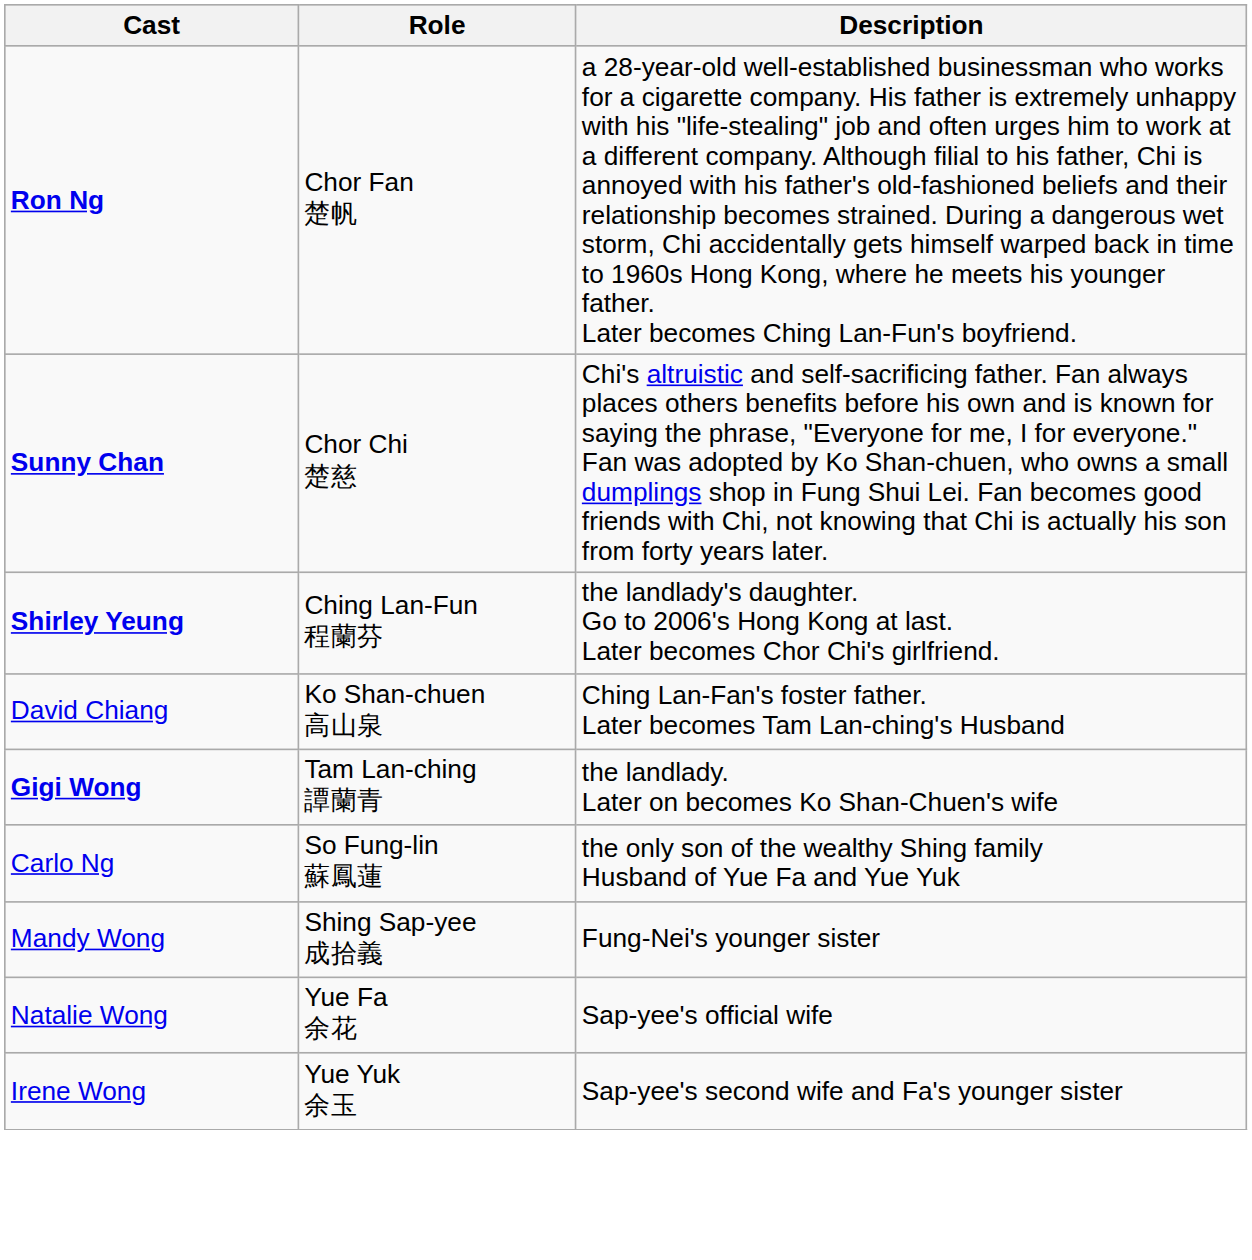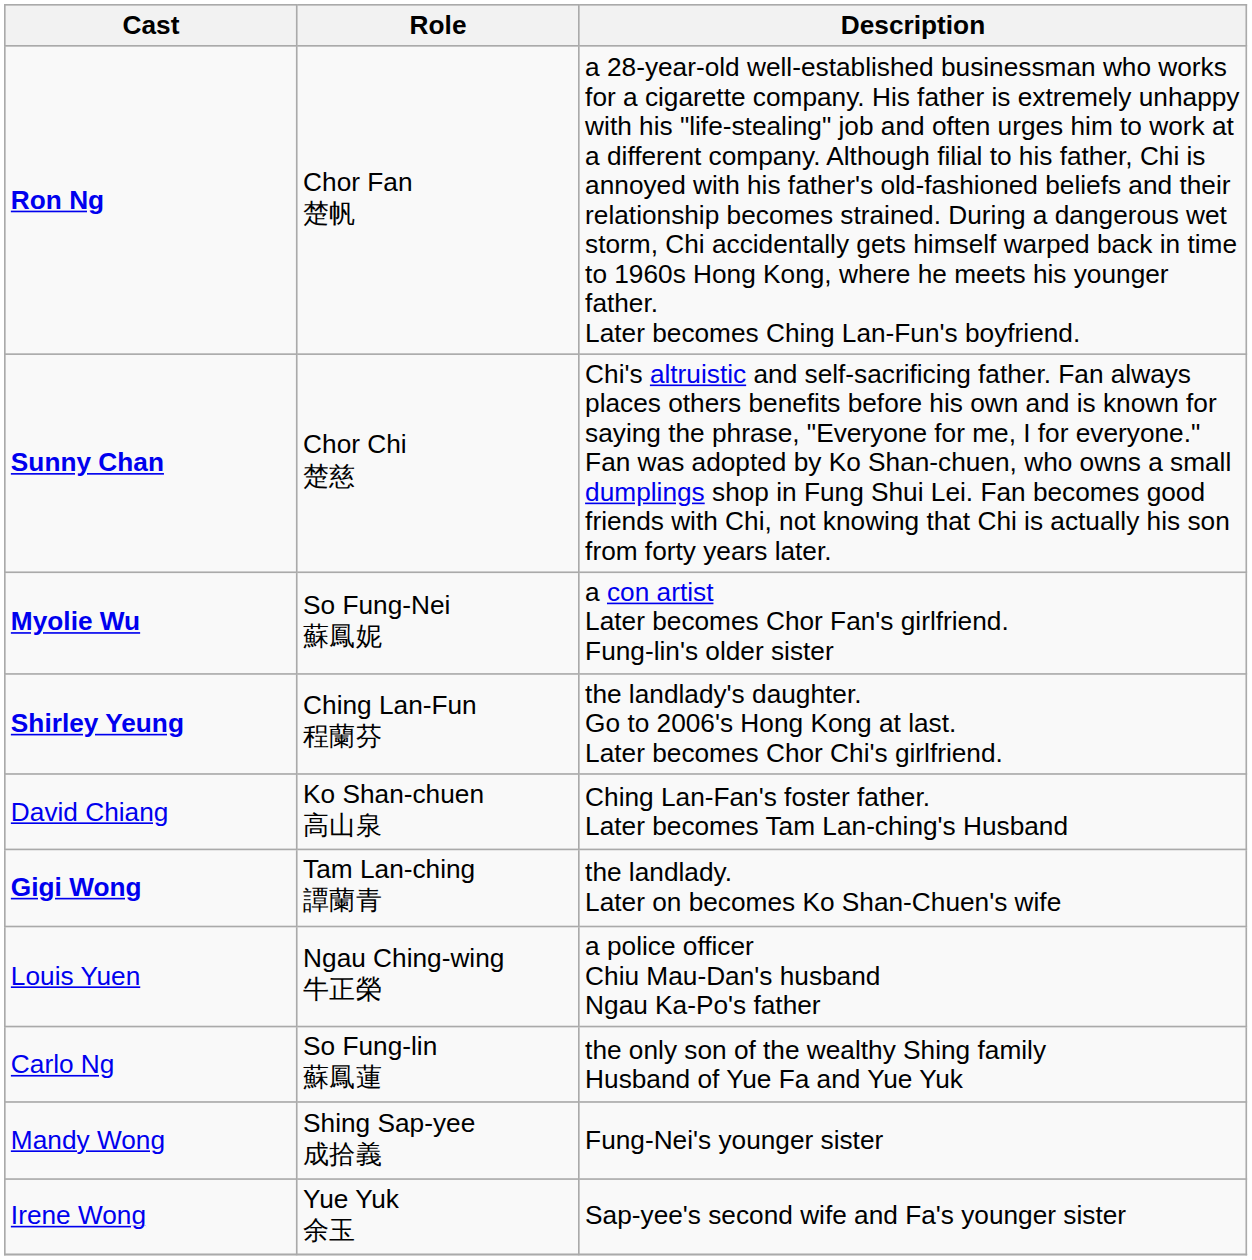+ row: Myolie Wu | So Fung-Nei 蘇鳳妮 | a con artist Later becomes Chor Fan's girlfriend. Fung-lin's older sister
+ row: Louis Yuen | Ngau Ching-wing 牛正榮 | a police officer Chiu Mau-Dan's husband Ngau Ka-Po's father
- row: Natalie Wong | Yue Fa 余花 | Sap-yee's official wife
